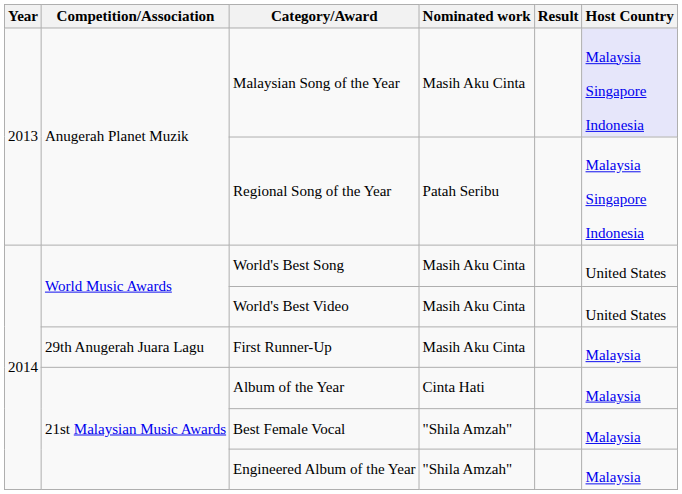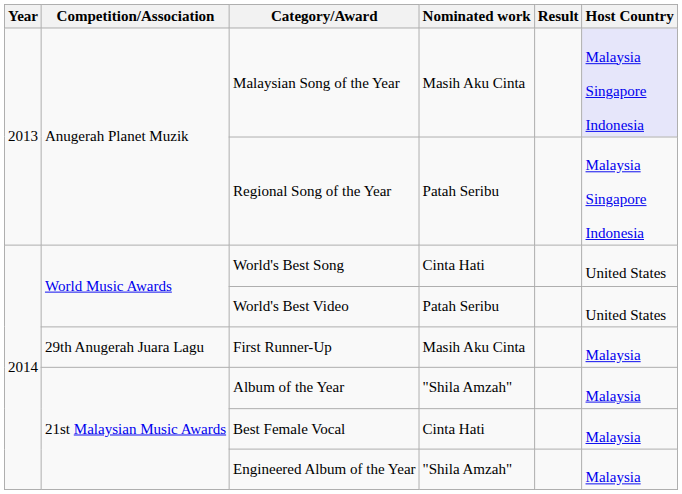World's Best Song | Nominated work: Masih Aku Cinta -> Cinta Hati
World's Best Video | Nominated work: Masih Aku Cinta -> Patah Seribu
Album of the Year | Nominated work: Cinta Hati -> "Shila Amzah"
Best Female Vocal | Nominated work: "Shila Amzah" -> Cinta Hati
